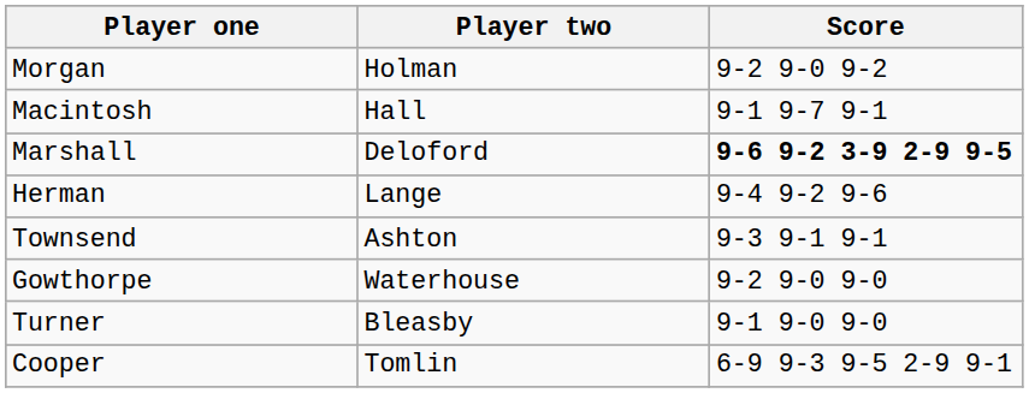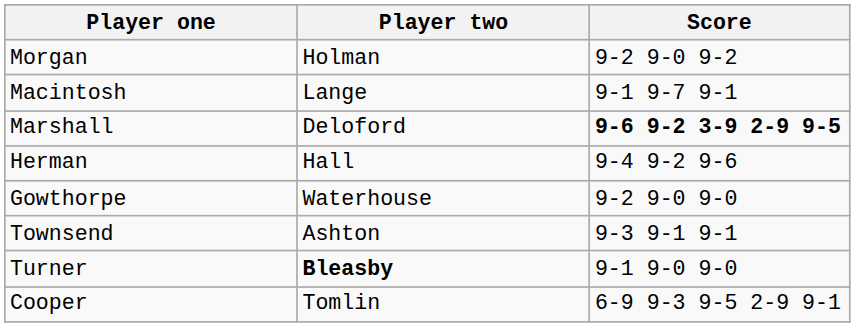Macintosh | Player two: Hall -> Lange
Herman | Player two: Lange -> Hall
rows swapped: Gowthorpe <-> Townsend
Turner | Player two: normal -> bold
